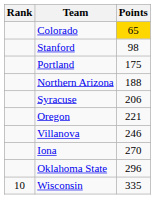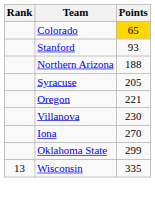Stanford | Points: 98 -> 93
- row: Portland | 175
Syracuse | Points: 206 -> 205
Villanova | Points: 246 -> 230
Oklahoma State | Points: 296 -> 299
Wisconsin | Rank: 10 -> 13
